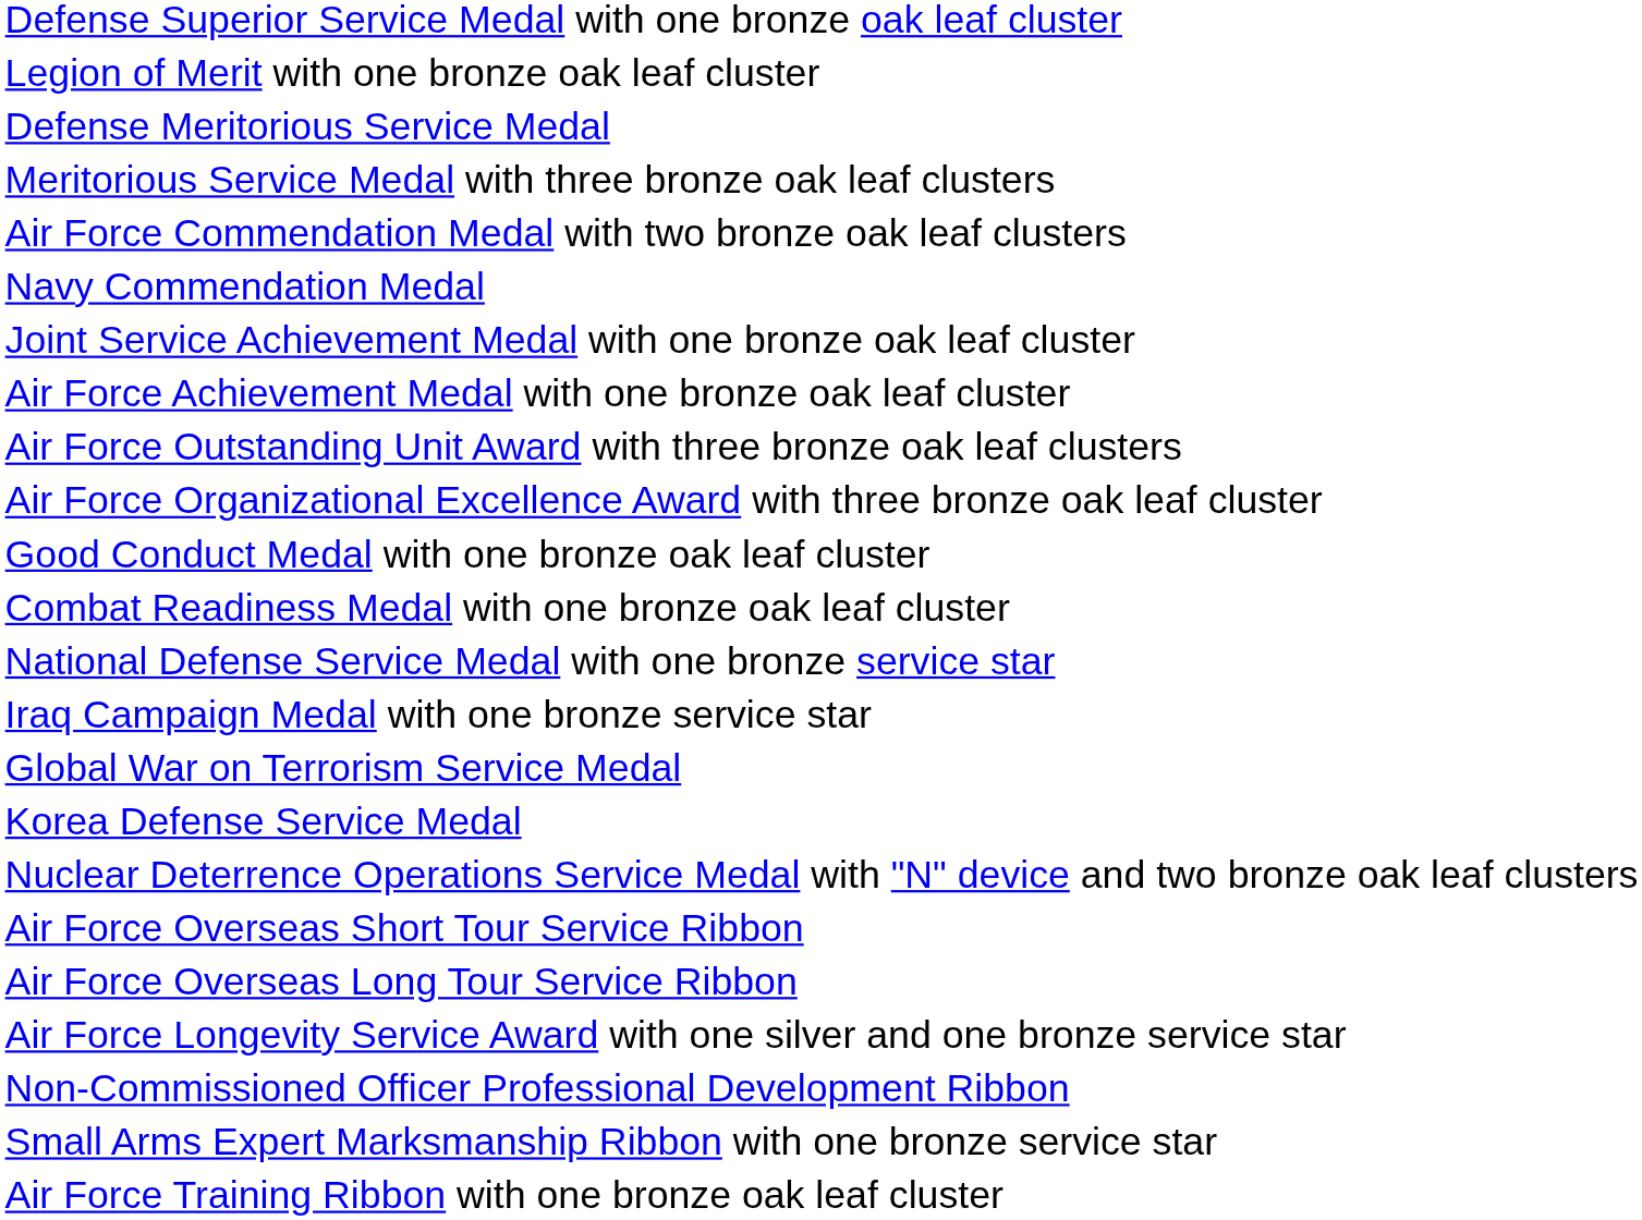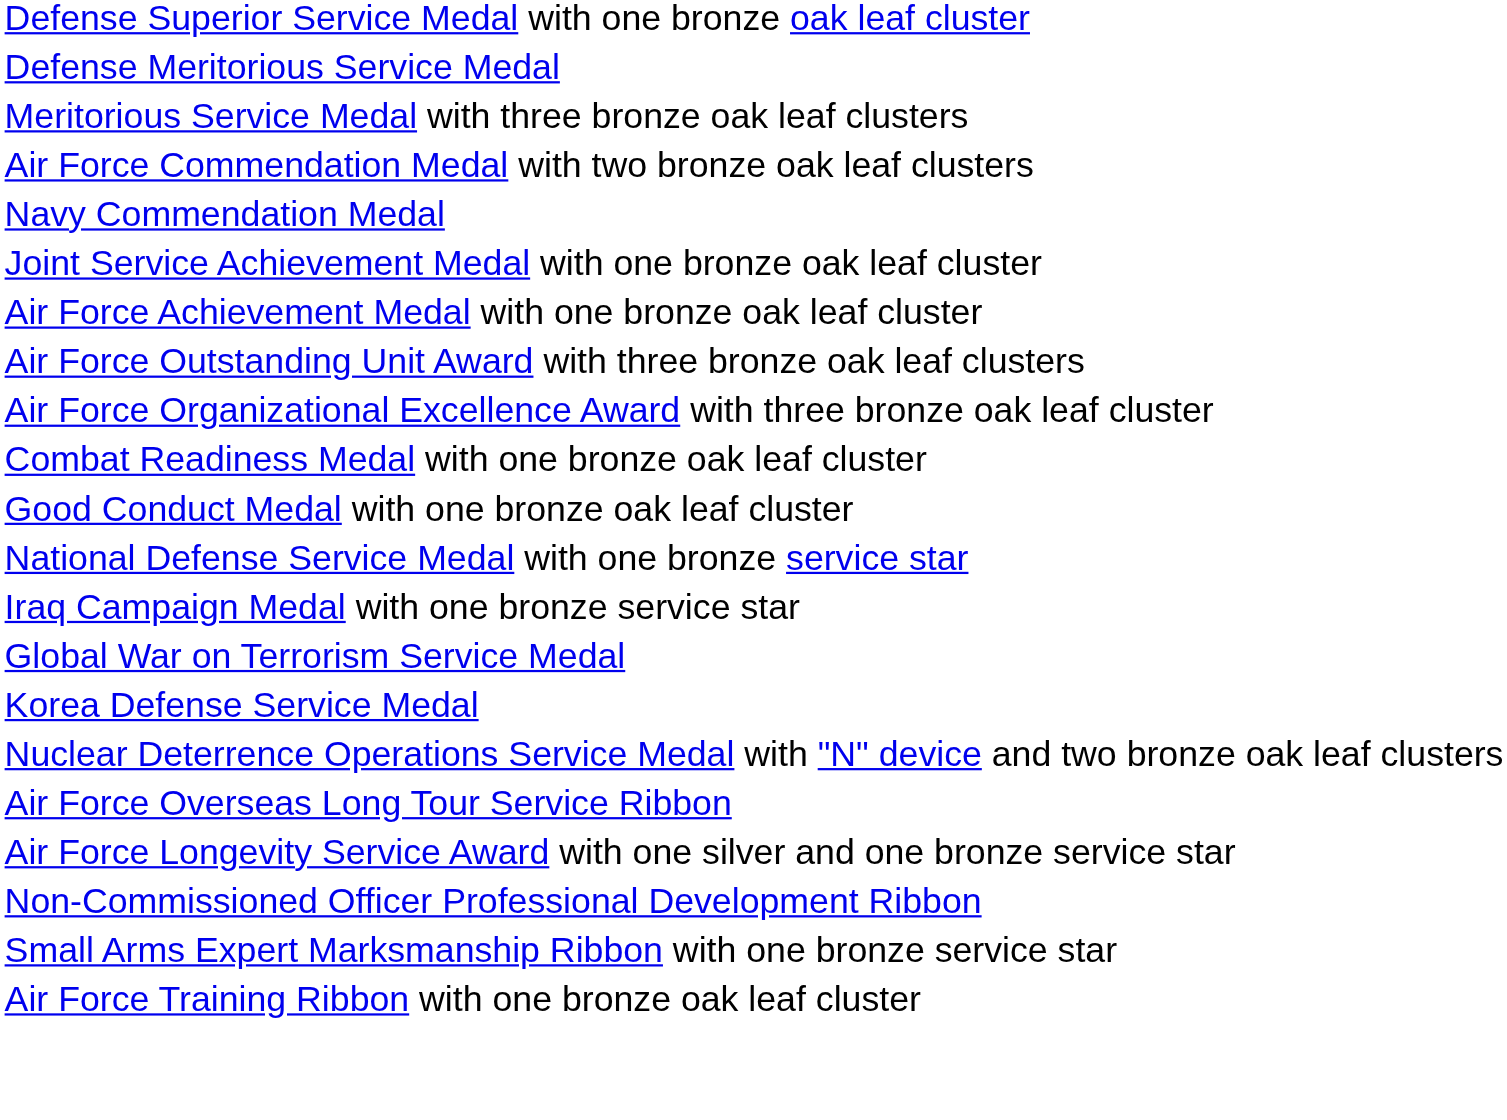- row: Legion of Merit with one bronze oak leaf cluster
rows swapped: Combat Readiness Medal with one bronze oak leaf cluster <-> Good Conduct Medal with one bronze oak leaf cluster
- row: Air Force Overseas Short Tour Service Ribbon
